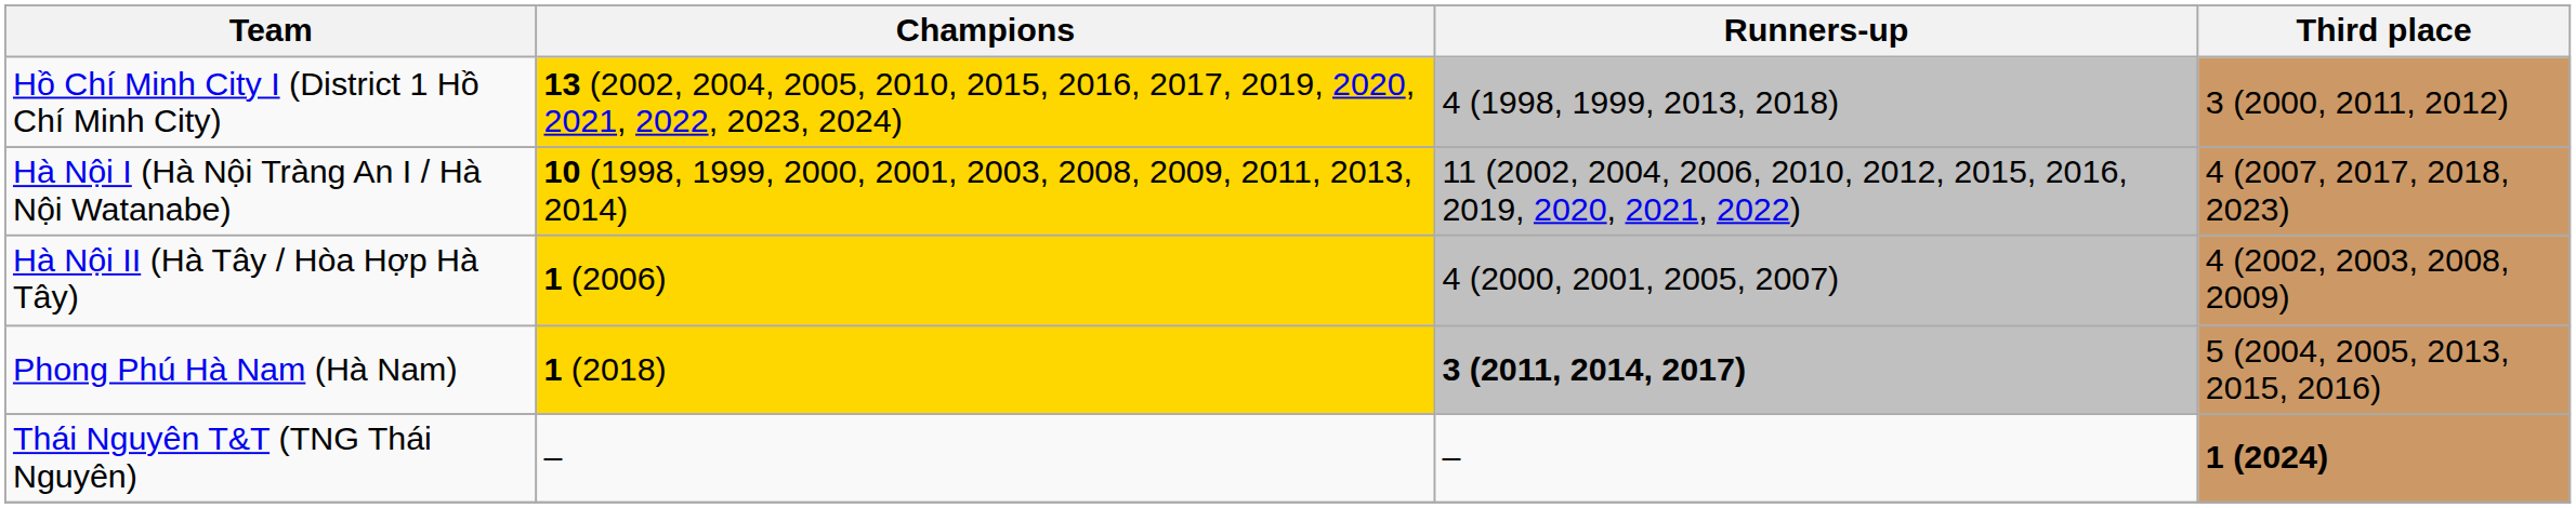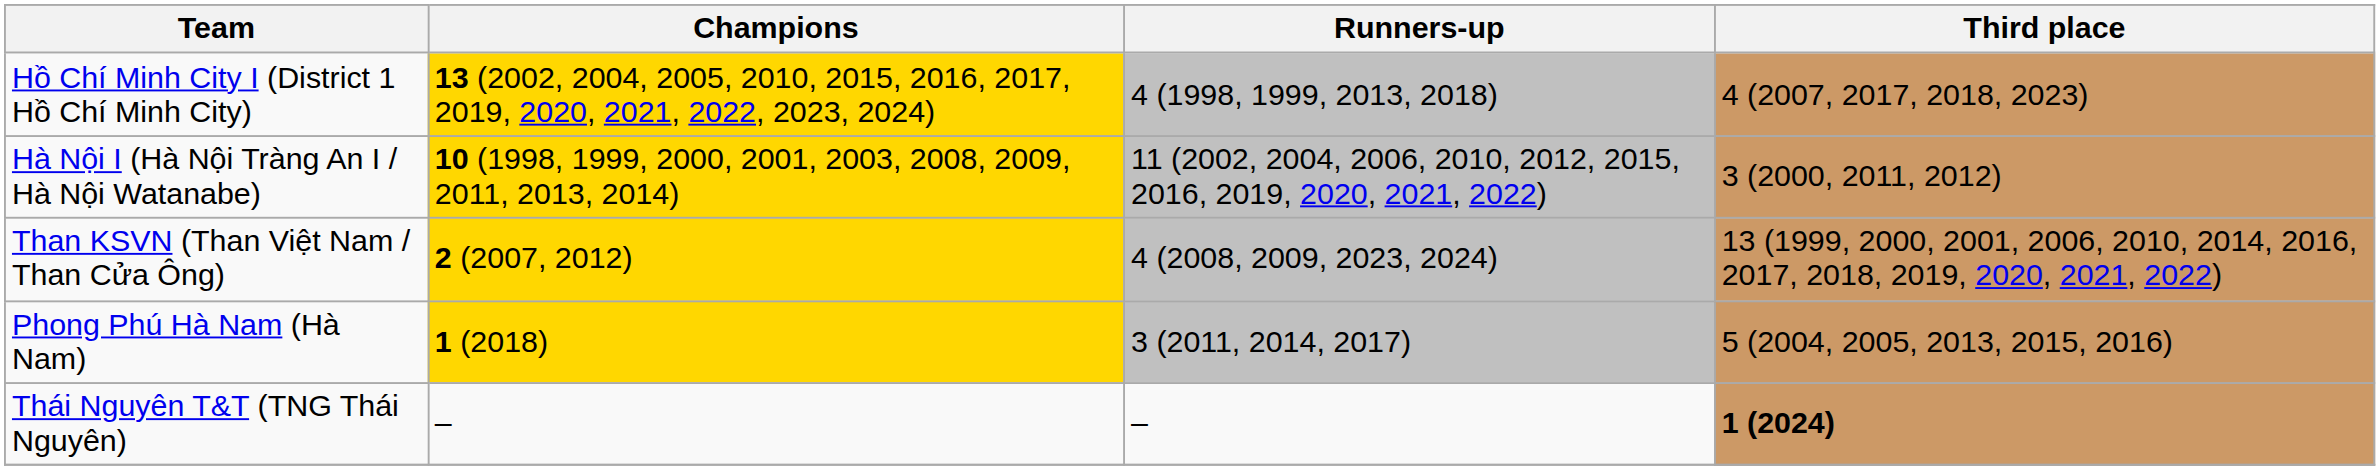Hồ Chí Minh City I (District 1 Hồ Chí Minh City) | Third place: 3 (2000, 2011, 2012) -> 4 (2007, 2017, 2018, 2023)
Hà Nội I (Hà Nội Tràng An I / Hà Nội Watanabe) | Third place: 4 (2007, 2017, 2018, 2023) -> 3 (2000, 2011, 2012)
+ row: Than KSVN (Than Việt Nam / Than Cửa Ông) | 2 (2007, 2012) | 4 (2008, 2009, 2023, 2024) | 13 (1999, 2000, 2001, 2006, 2010, 2014, 2016, 2017, 2018, 2019, 2020, 2021, 2022)
- row: Hà Nội II (Hà Tây / Hòa Hợp Hà Tây) | 1 (2006) | 4 (2000, 2001, 2005, 2007) | 4 (2002, 2003, 2008, 2009)
Phong Phú Hà Nam (Hà Nam) | Runners-up: bold -> normal
